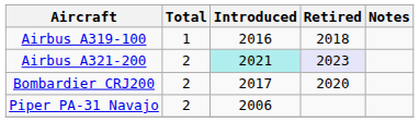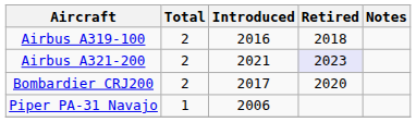Airbus A319-100 | Total: 1 -> 2
Airbus A321-200 | Introduced: paleturquoise background -> no background
Piper PA-31 Navajo | Total: 2 -> 1
